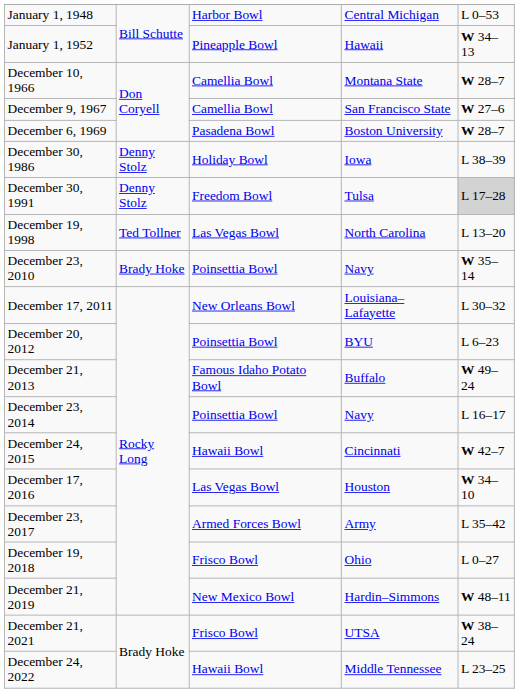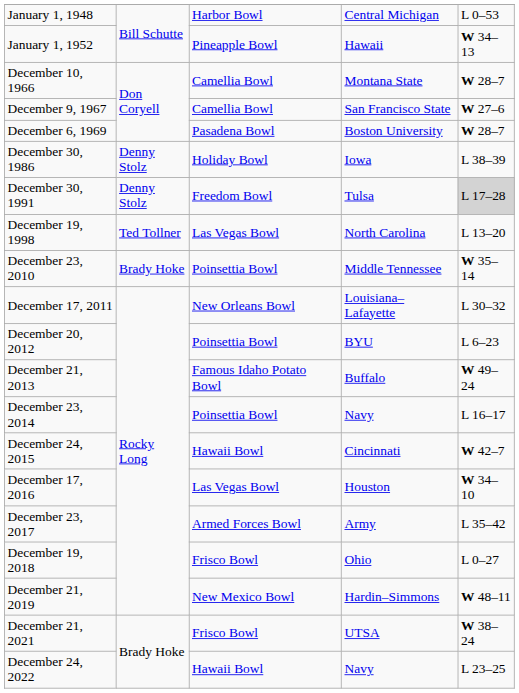December 23, 2010 | column 4: Navy -> Middle Tennessee
December 24, 2022 | column 4: Middle Tennessee -> Navy
